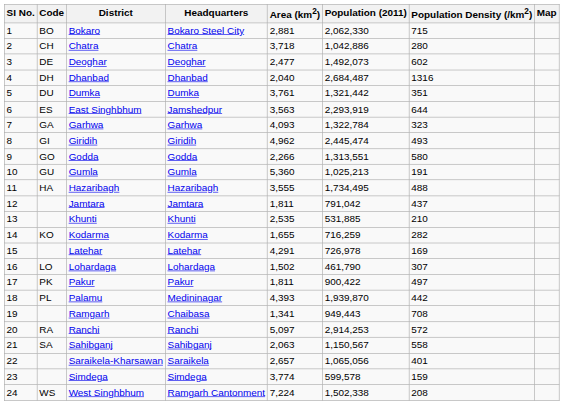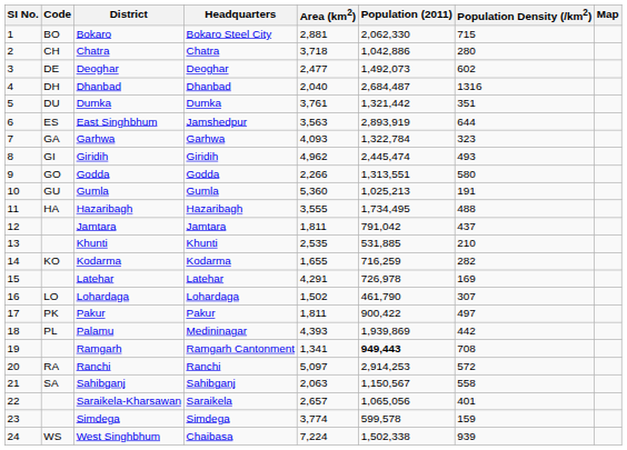East Singhbhum | Population (2011): 2,293,919 -> 2,893,919
Palamu | Population (2011): 1,939,870 -> 1,939,869
Ramgarh | Headquarters: Chaibasa -> Ramgarh Cantonment
Ramgarh | Population (2011): normal -> bold
West Singhbhum | Headquarters: Ramgarh Cantonment -> Chaibasa
West Singhbhum | Population Density (/km2): 208 -> 939
